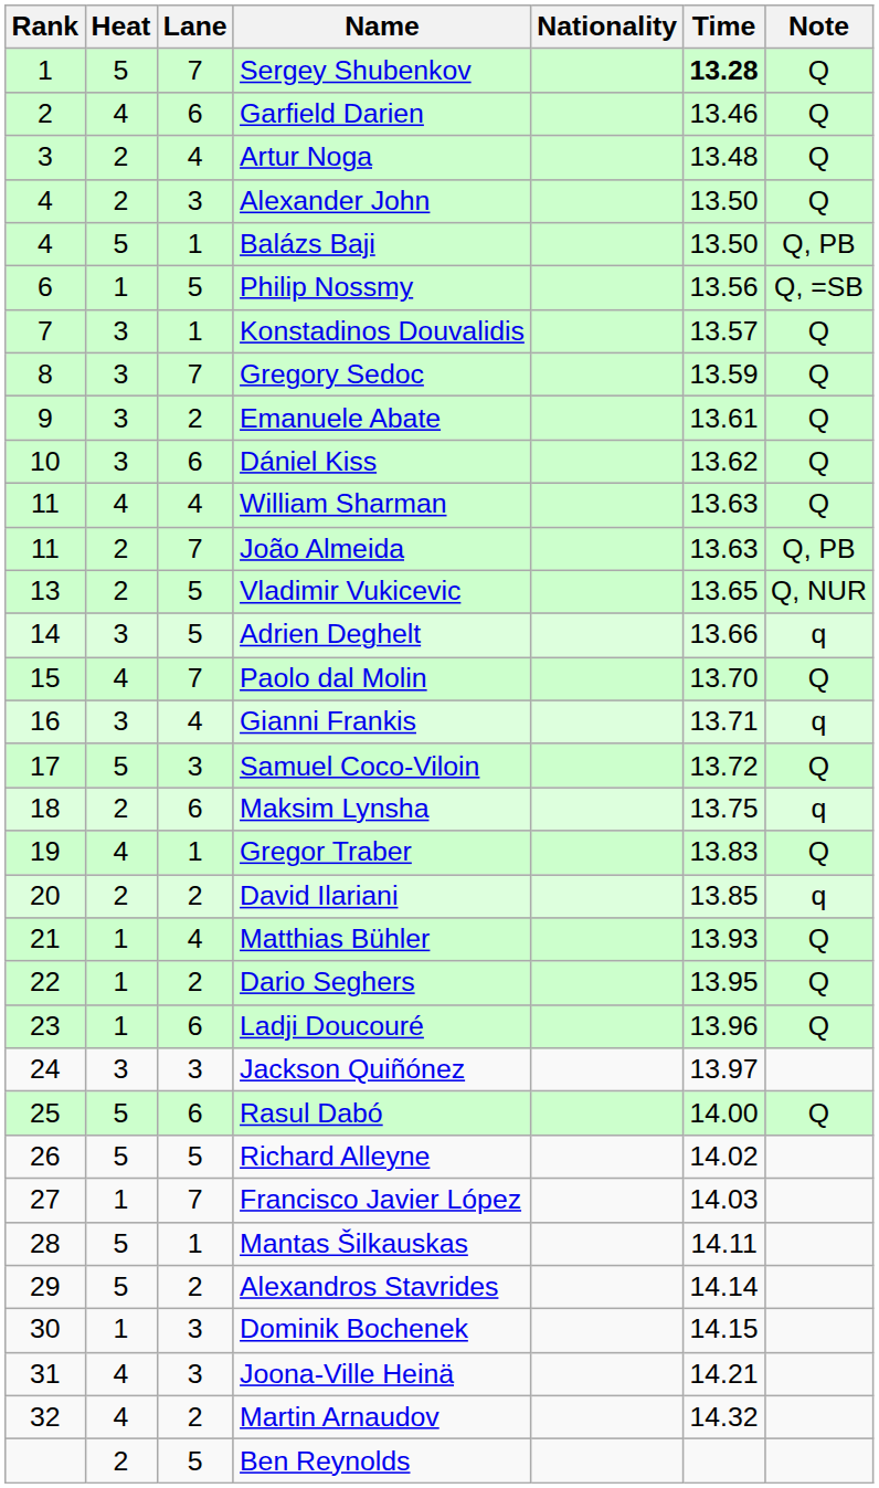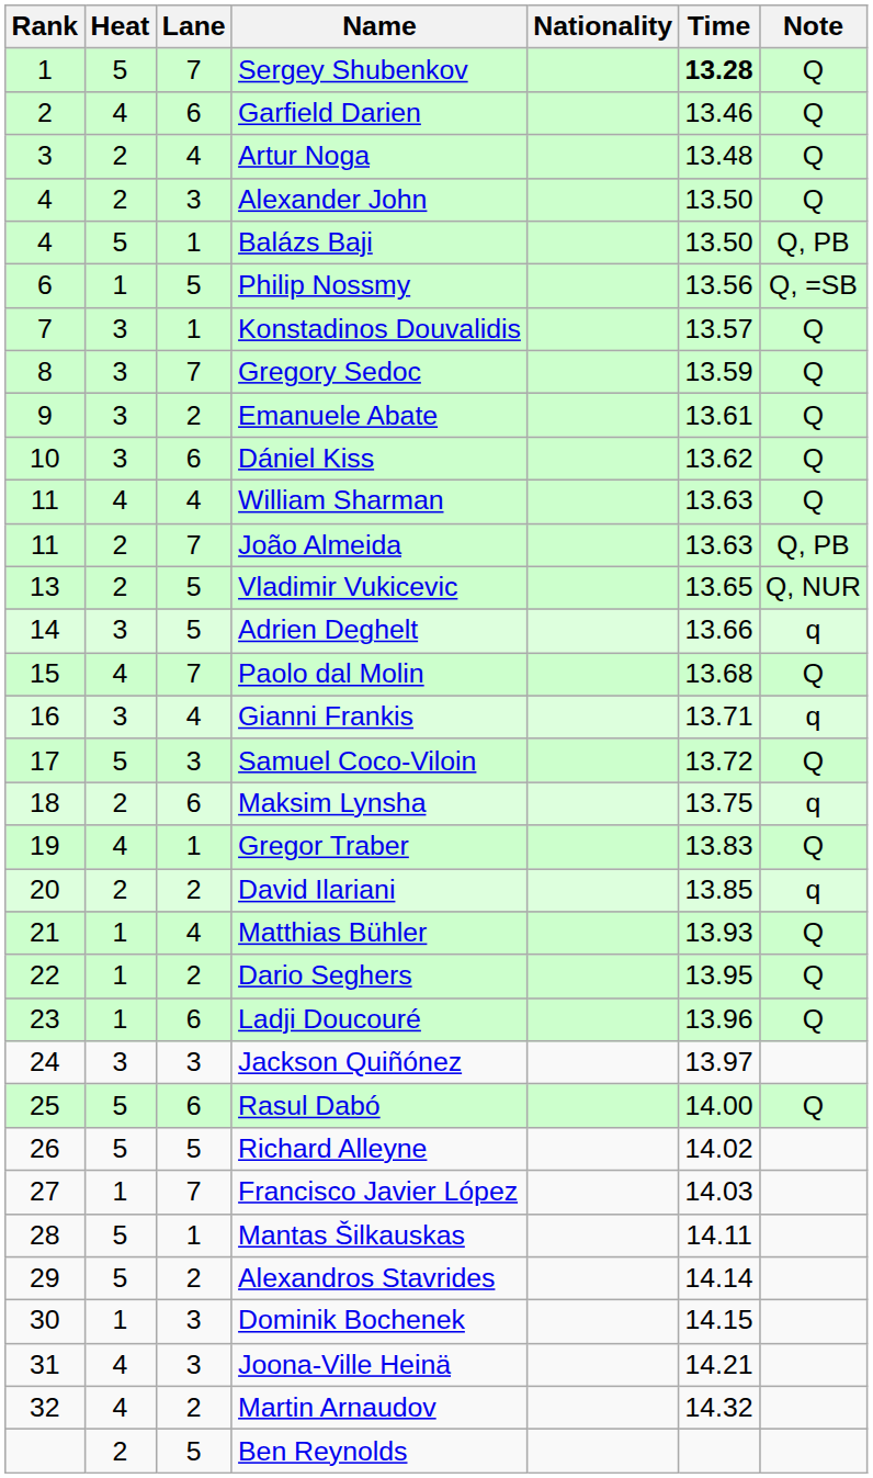Paolo dal Molin | Time: 13.70 -> 13.68
